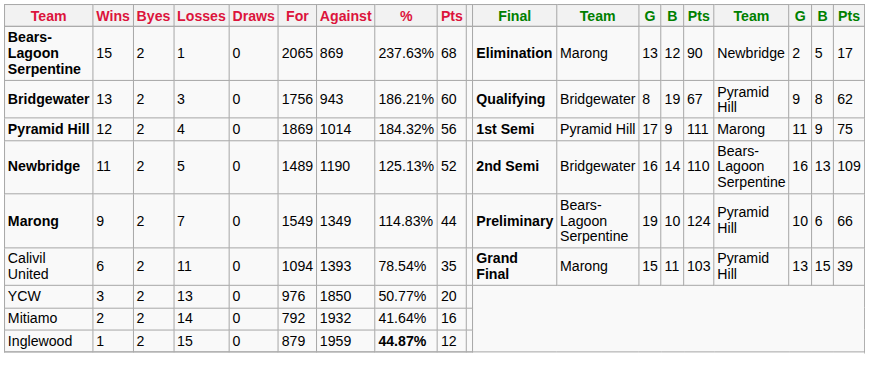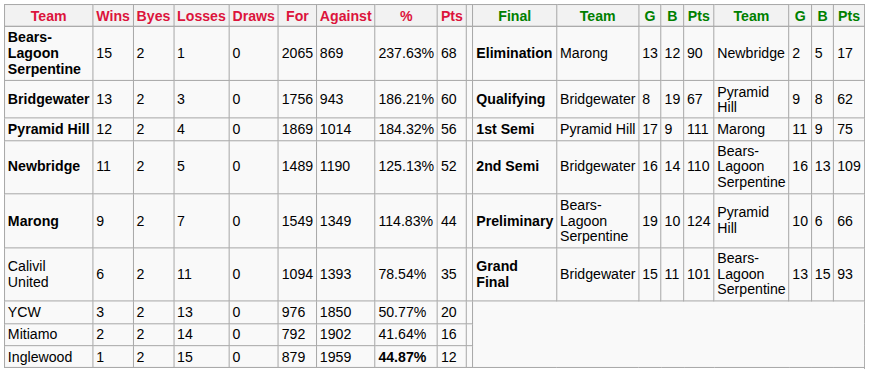Calivil United | column 12: Marong -> Bridgewater
Calivil United | column 15: 103 -> 101
Calivil United | column 16: Pyramid Hill -> Bears-Lagoon Serpentine
Calivil United | column 19: 39 -> 93
Mitiamo | Against: 1932 -> 1902
